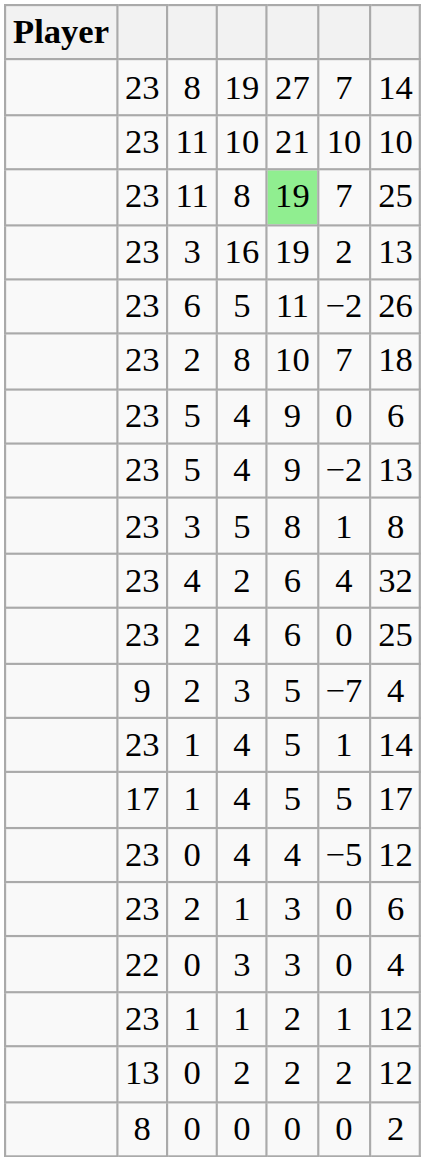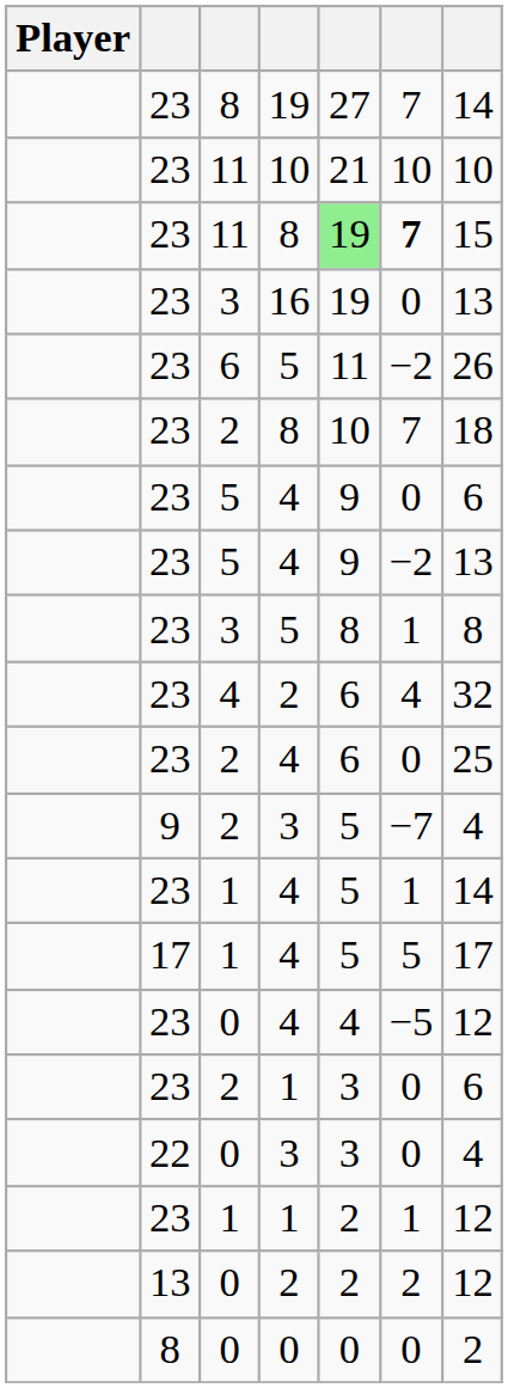11 / 8 | column 6: normal -> bold
11 / 8 | column 7: 25 -> 15
16 | column 6: 2 -> 0
